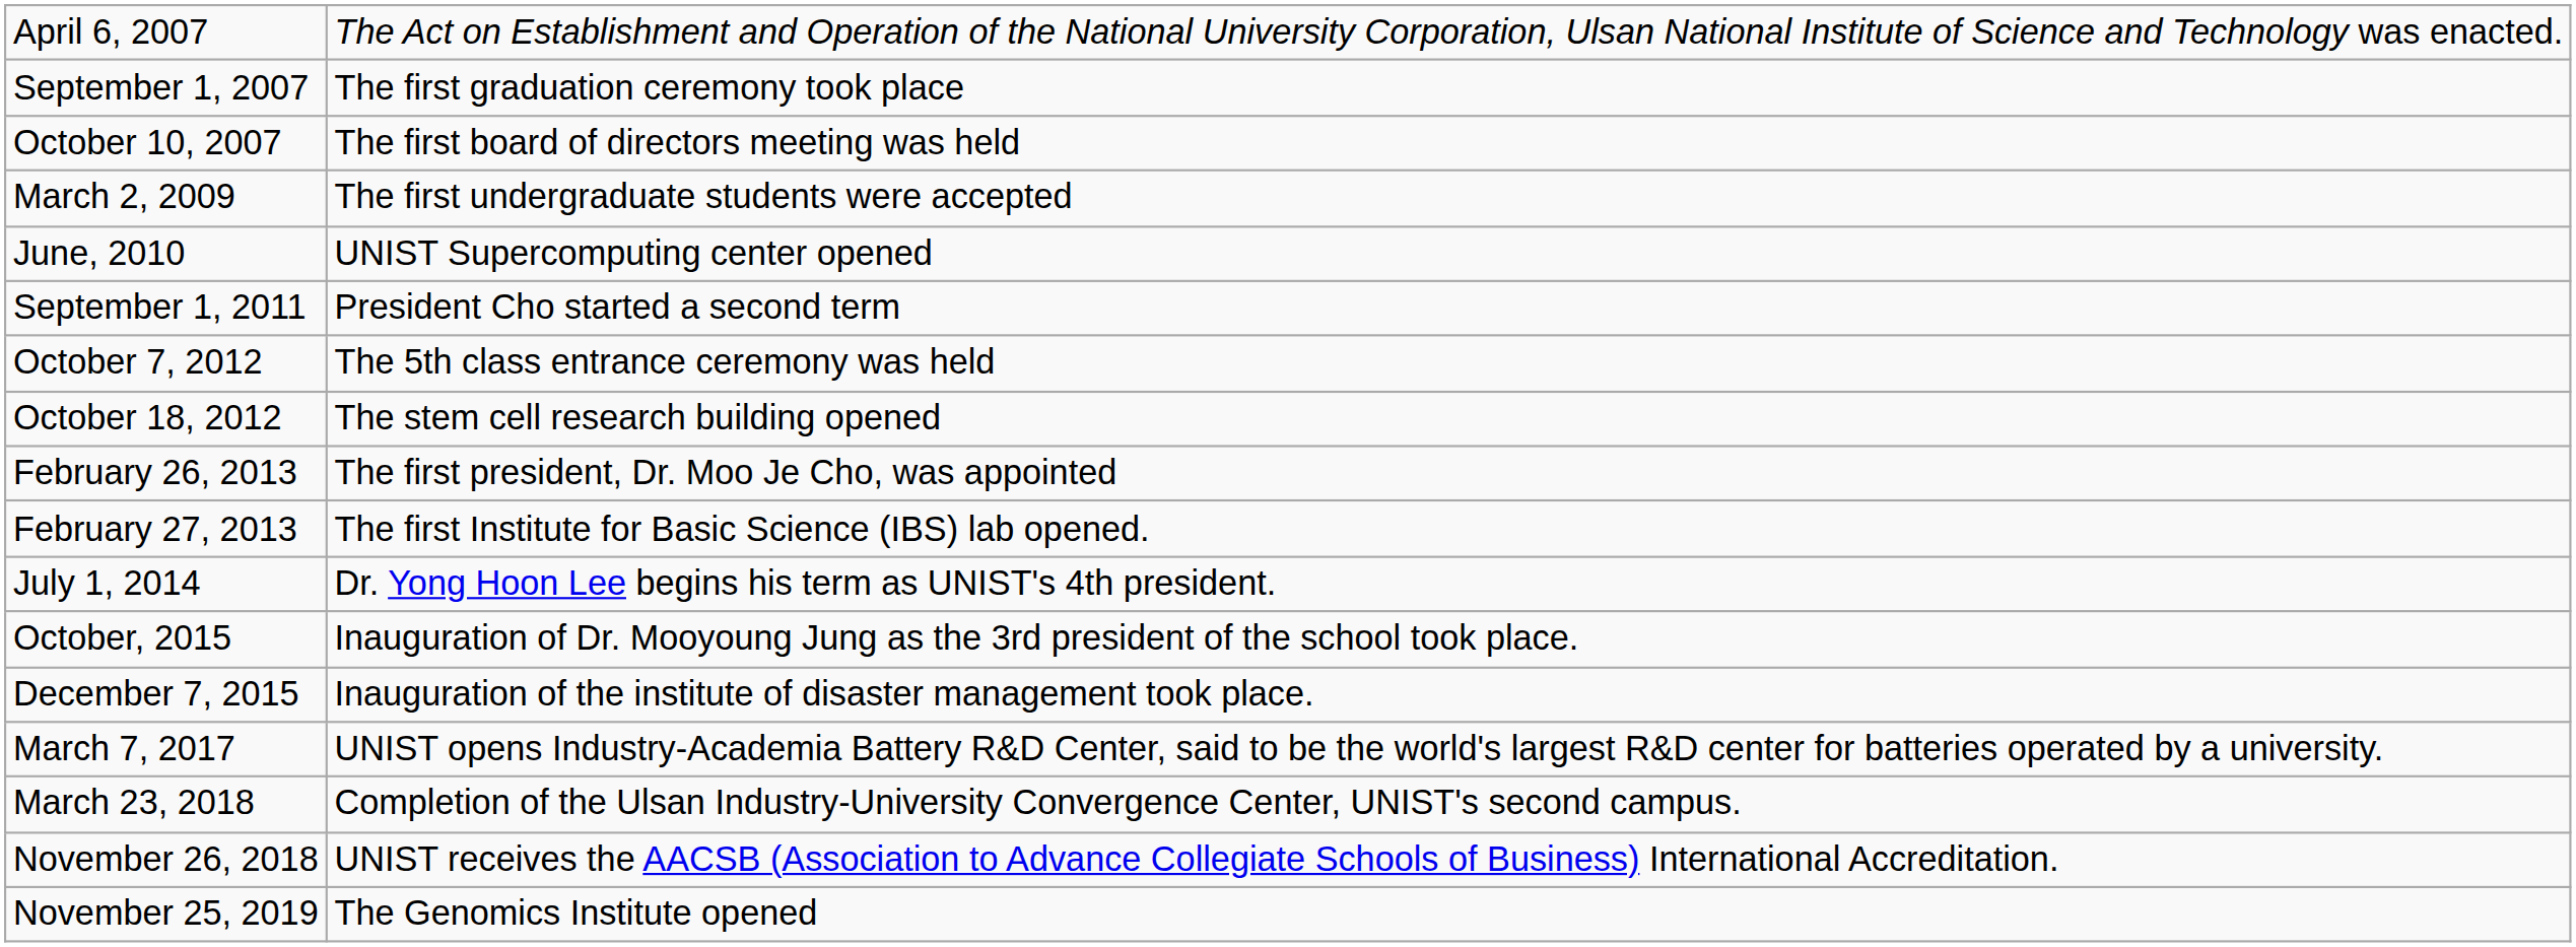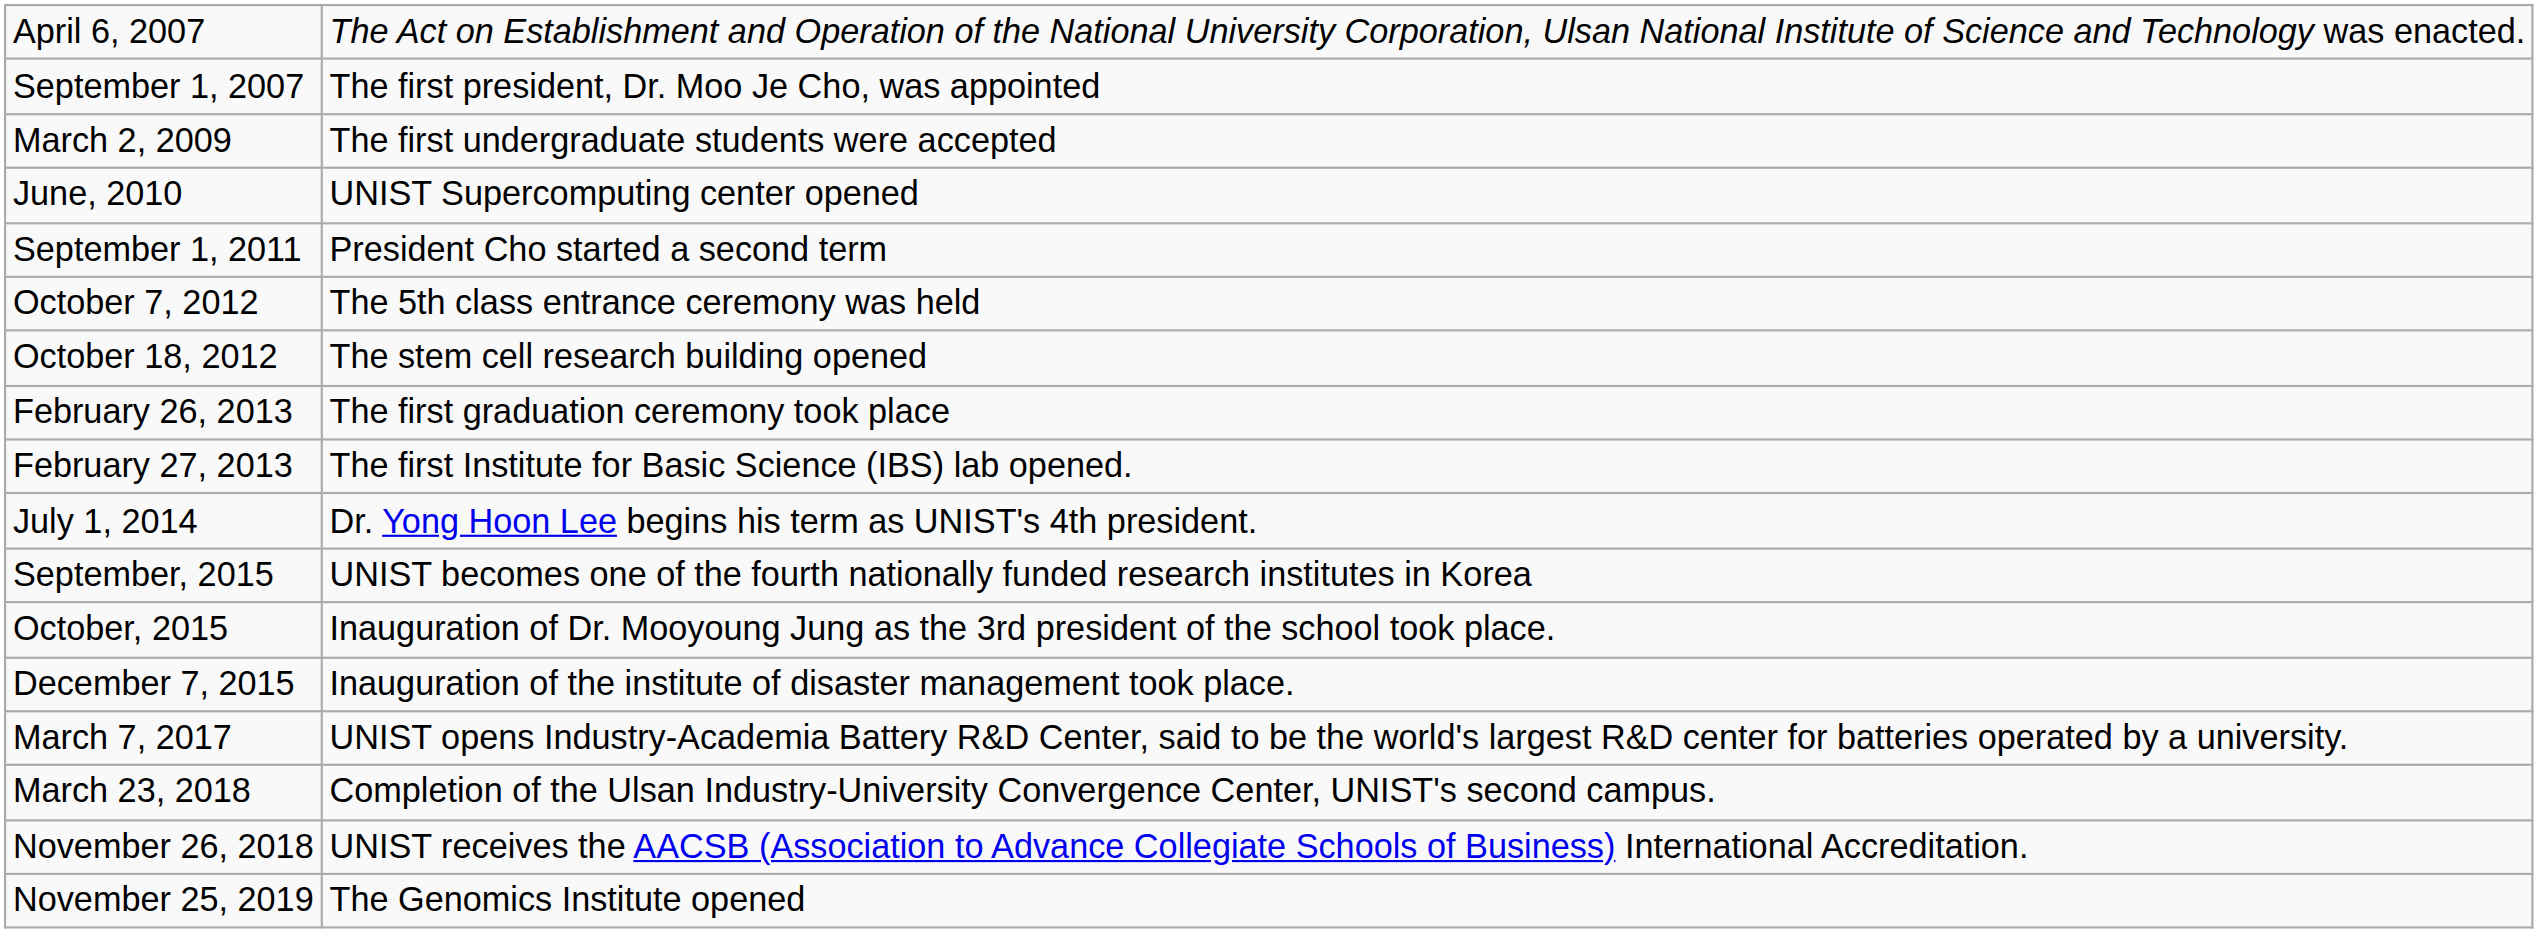September 1, 2007 | column 2: The first graduation ceremony took place -> The first president, Dr. Moo Je Cho, was appointed
- row: October 10, 2007 | The first board of directors meeting was held
February 26, 2013 | column 2: The first president, Dr. Moo Je Cho, was appointed -> The first graduation ceremony took place
+ row: September, 2015 | UNIST becomes one of the fourth nationally funded research institutes in Korea
